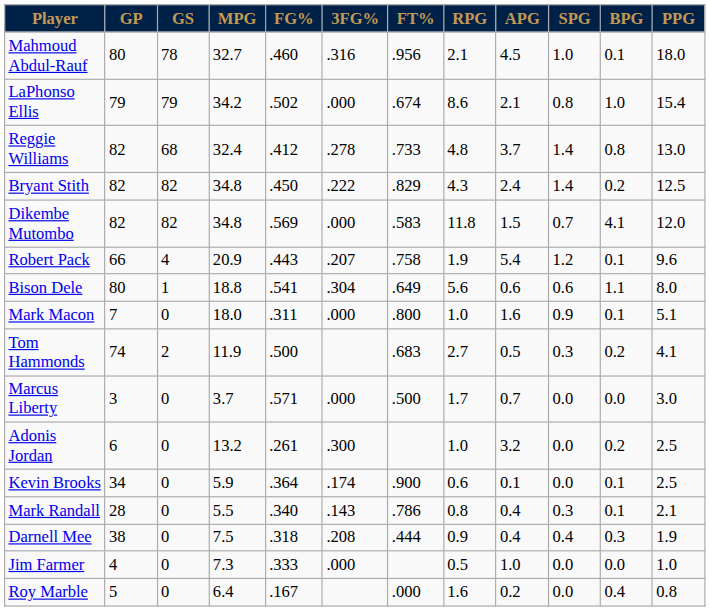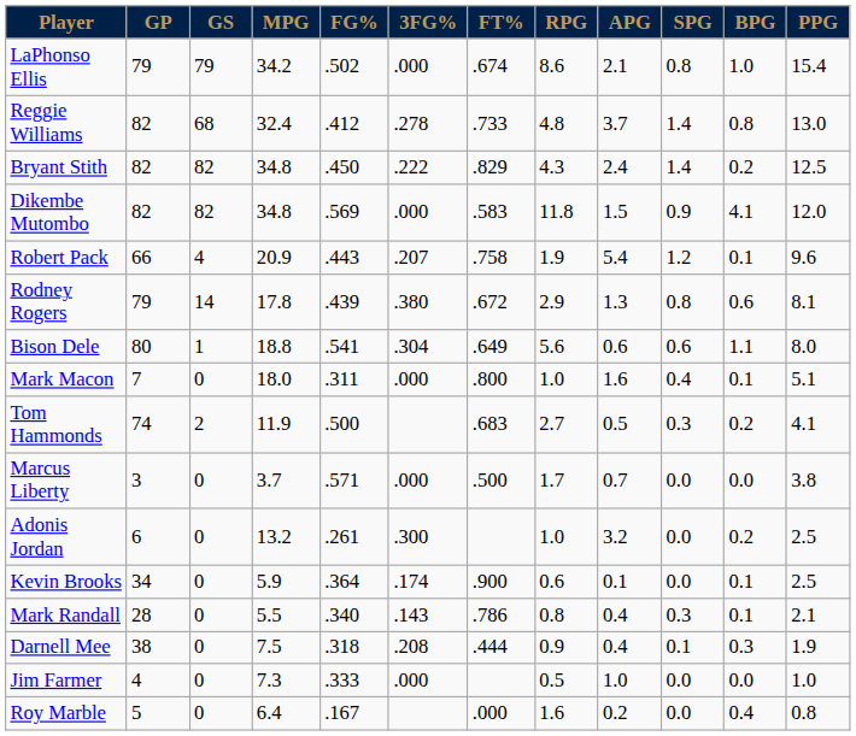- row: Mahmoud Abdul-Rauf | 80 | 78 | 32.7 | .460 | .316 | .956 | 2.1 | 4.5 | 1.0 | 0.1 | 18.0
Dikembe Mutombo | SPG: 0.7 -> 0.9
+ row: Rodney Rogers | 79 | 14 | 17.8 | .439 | .380 | .672 | 2.9 | 1.3 | 0.8 | 0.6 | 8.1
Mark Macon | SPG: 0.9 -> 0.4
Marcus Liberty | PPG: 3.0 -> 3.8
Darnell Mee | SPG: 0.4 -> 0.1
